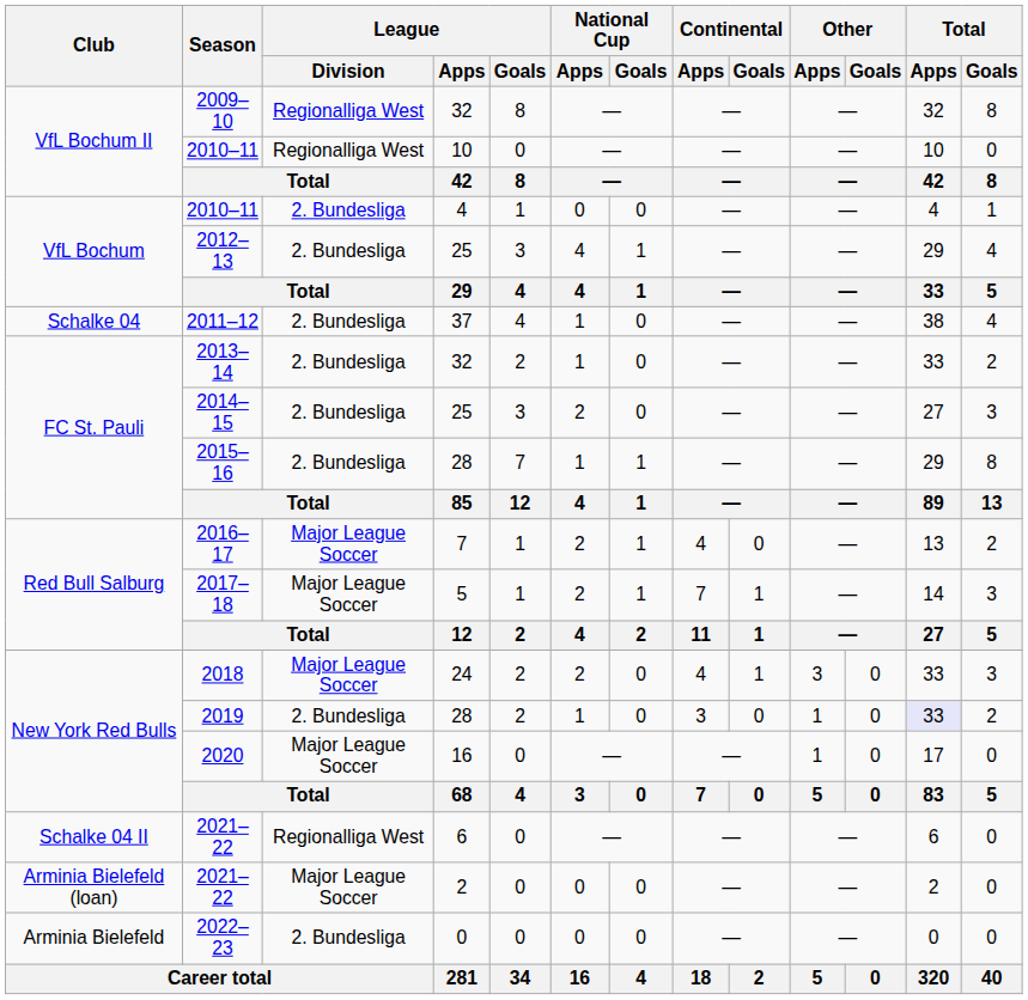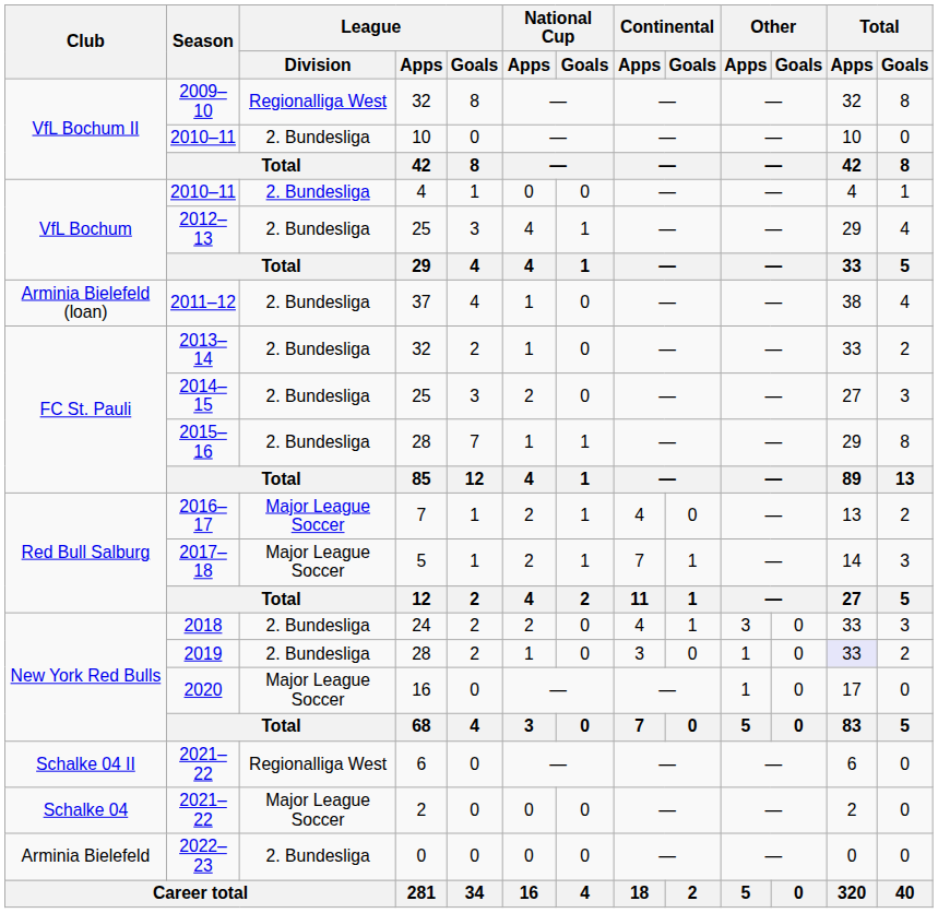2010–11 / 10 | League / Division: Regionalliga West -> 2. Bundesliga
2011–12 | Club: Schalke 04 -> Arminia Bielefeld (loan)
2018 | League / Division: Major League Soccer -> 2. Bundesliga
2021–22 / 2 | Club: Arminia Bielefeld (loan) -> Schalke 04
